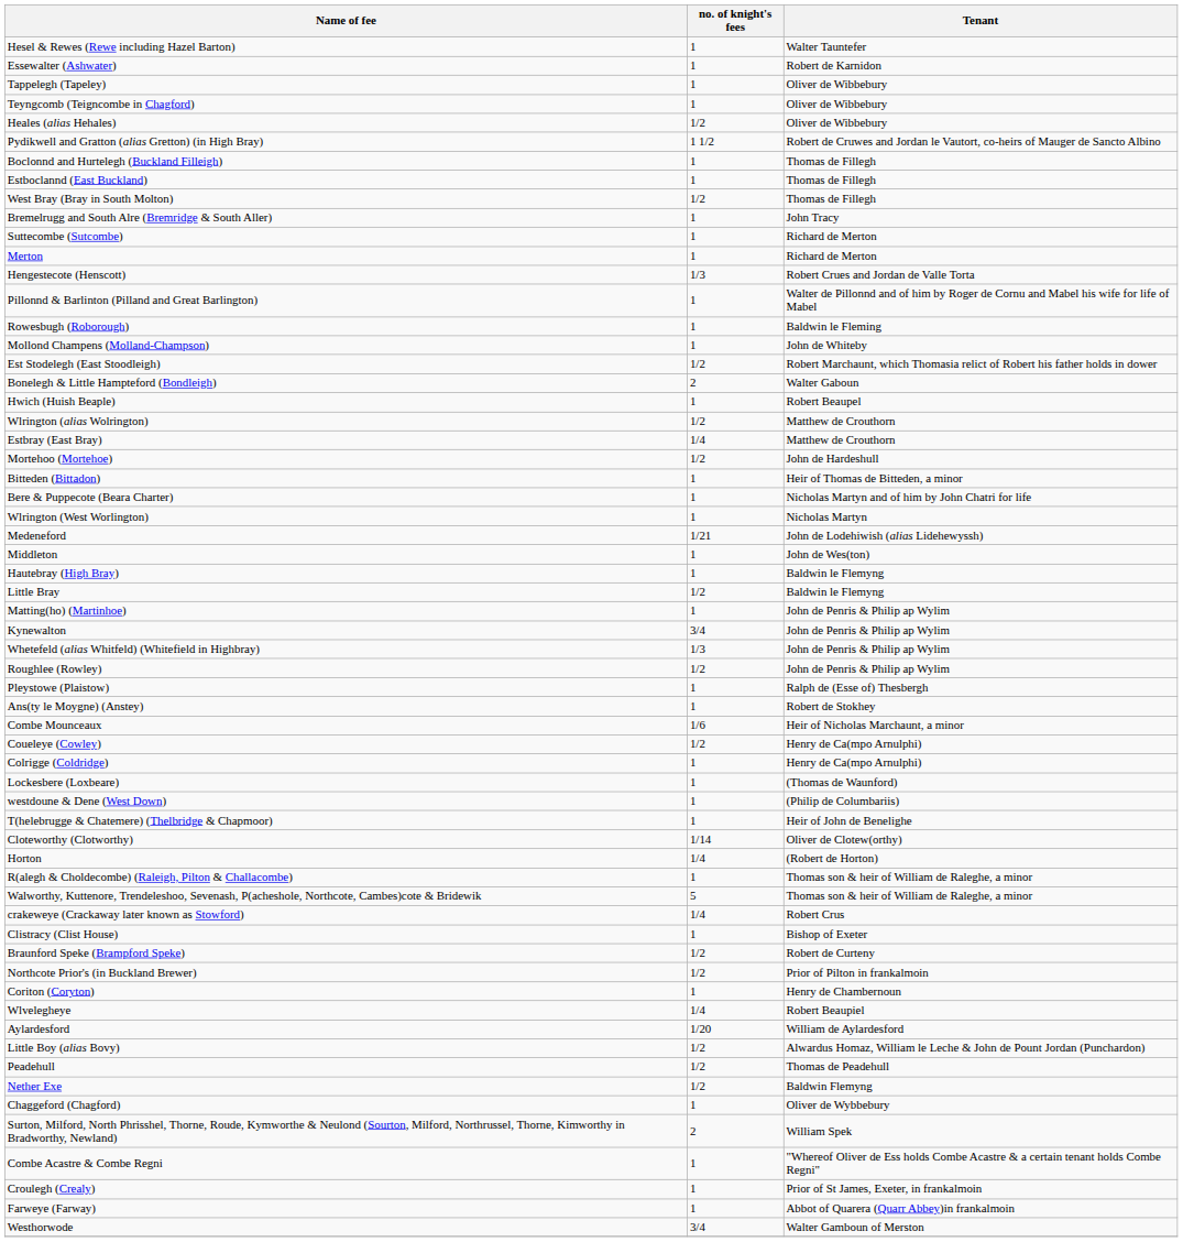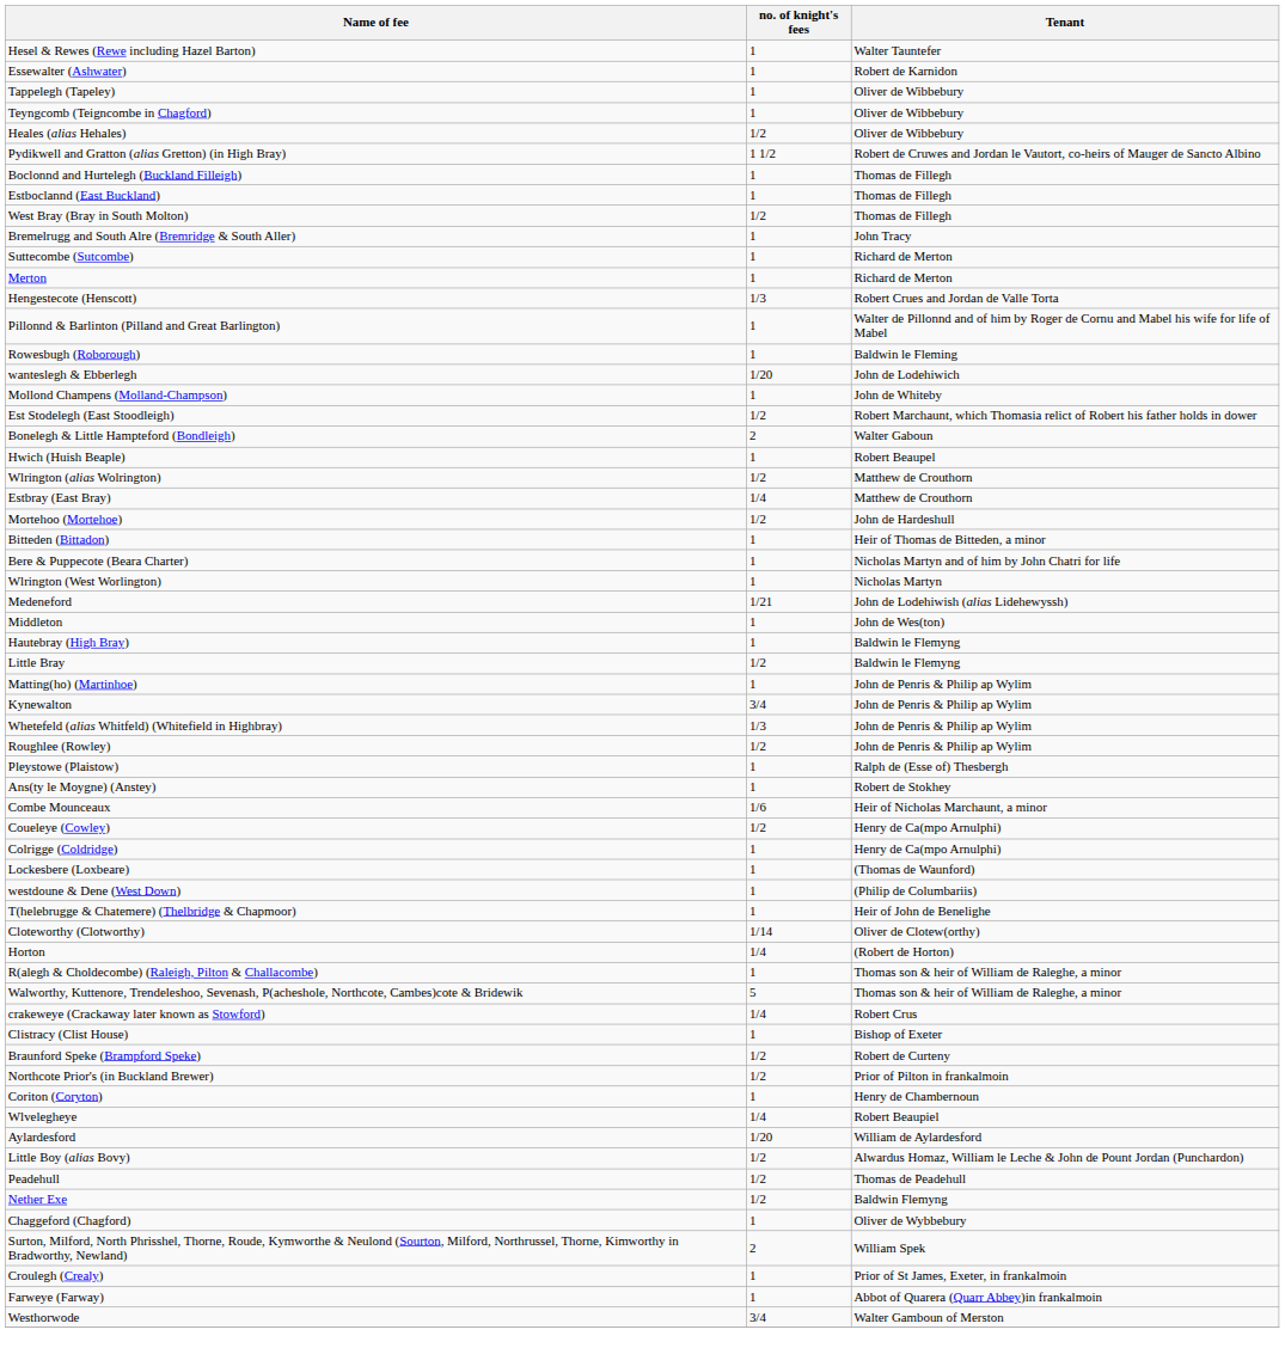+ row: wanteslegh & Ebberlegh | 1/20 | John de Lodehiwich
- row: Combe Acastre & Combe Regni | 1 | "Whereof Oliver de Ess holds Combe Acastre & a certain tenant holds Combe Regni"
